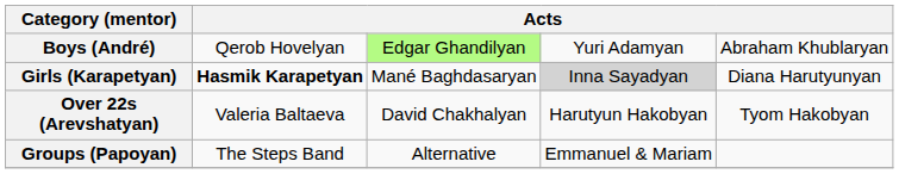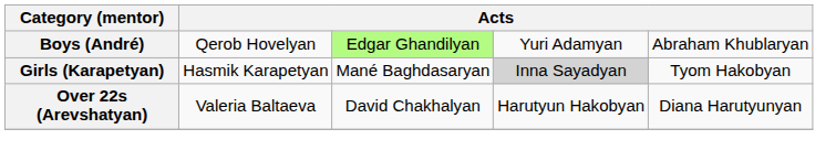Girls (Karapetyan) | column 2: bold -> normal
Girls (Karapetyan) | column 5: Diana Harutyunyan -> Tyom Hakobyan
Over 22s (Arevshatyan) | column 5: Tyom Hakobyan -> Diana Harutyunyan
- row: Groups (Papoyan) | The Steps Band | Alternative | Emmanuel & Mariam
